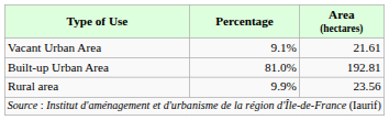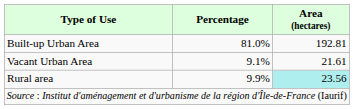rows swapped: Built-up Urban Area <-> Vacant Urban Area
Rural area | Area (hectares): no background -> paleturquoise background
